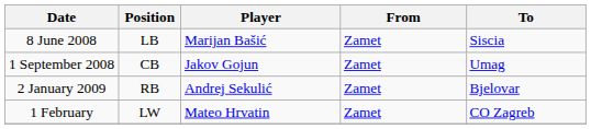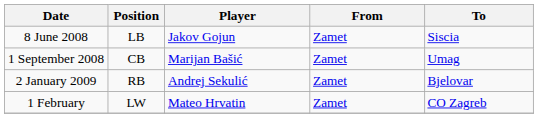8 June 2008 | Player: Marijan Bašić -> Jakov Gojun
1 September 2008 | Player: Jakov Gojun -> Marijan Bašić
